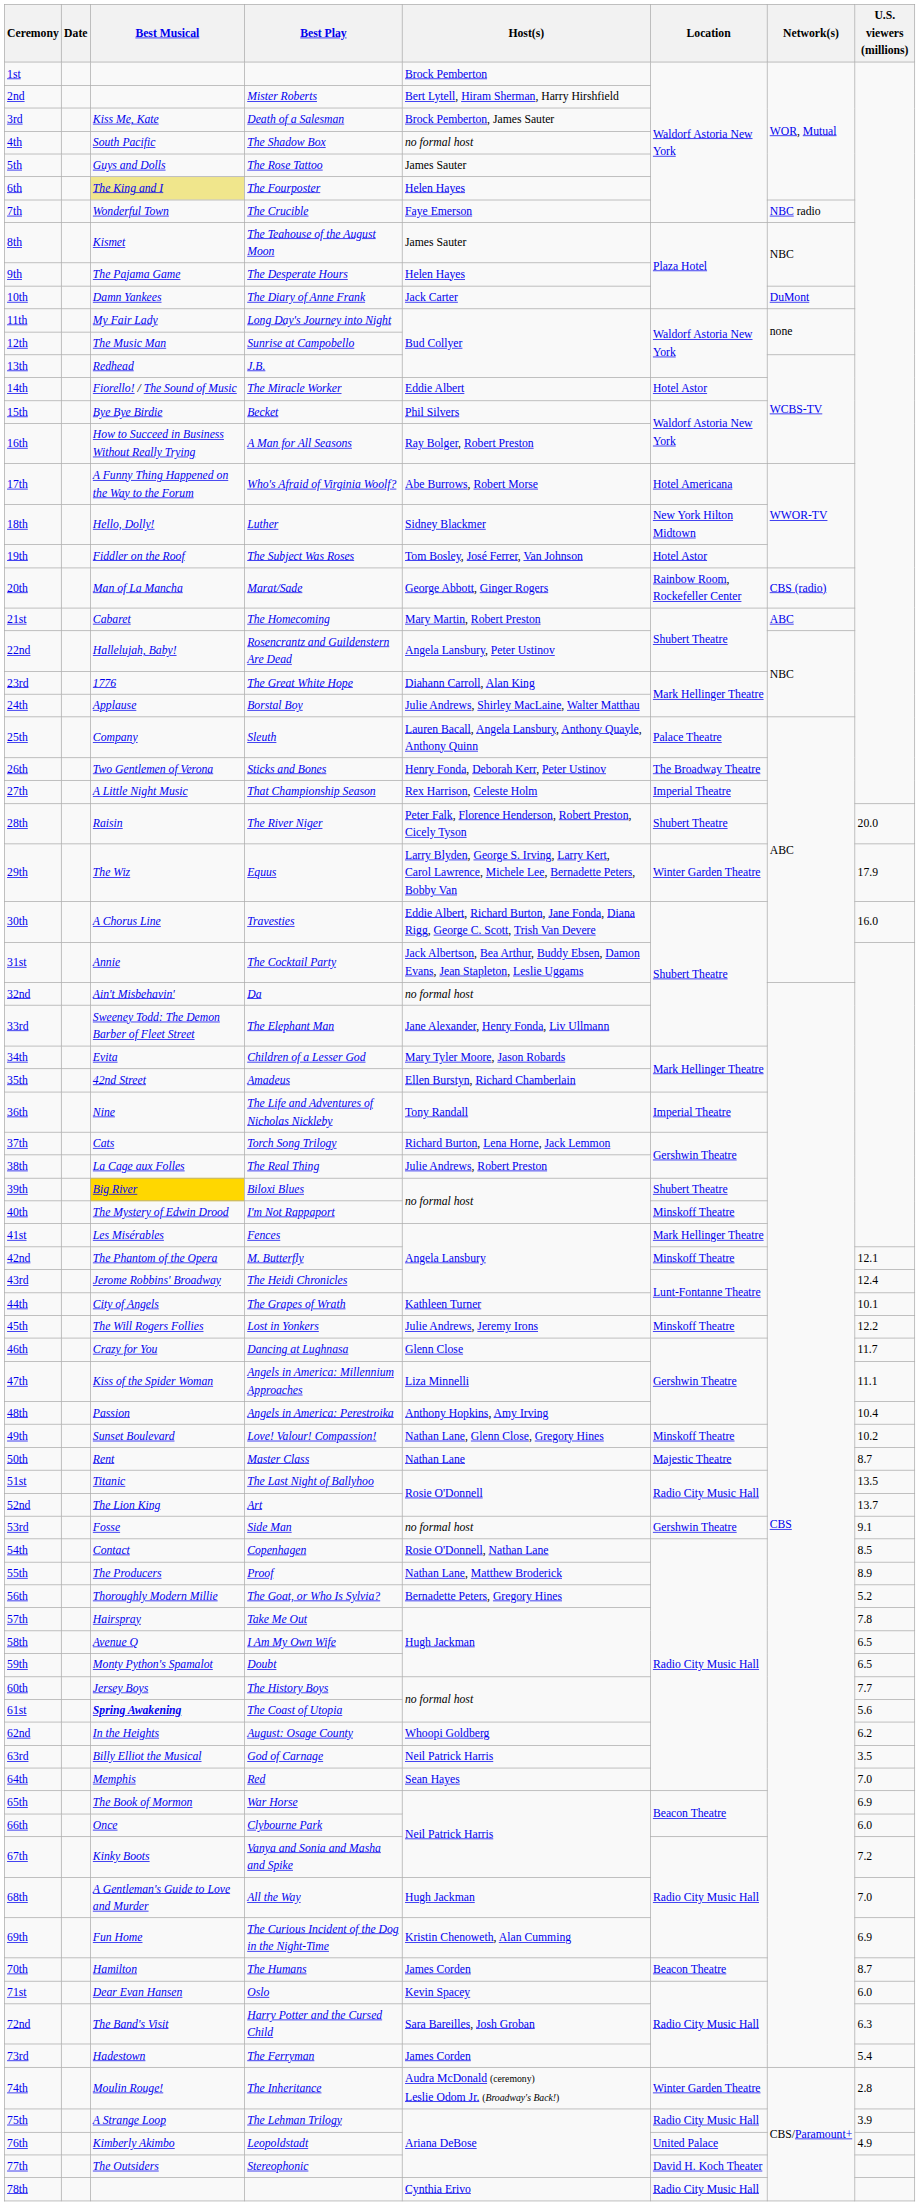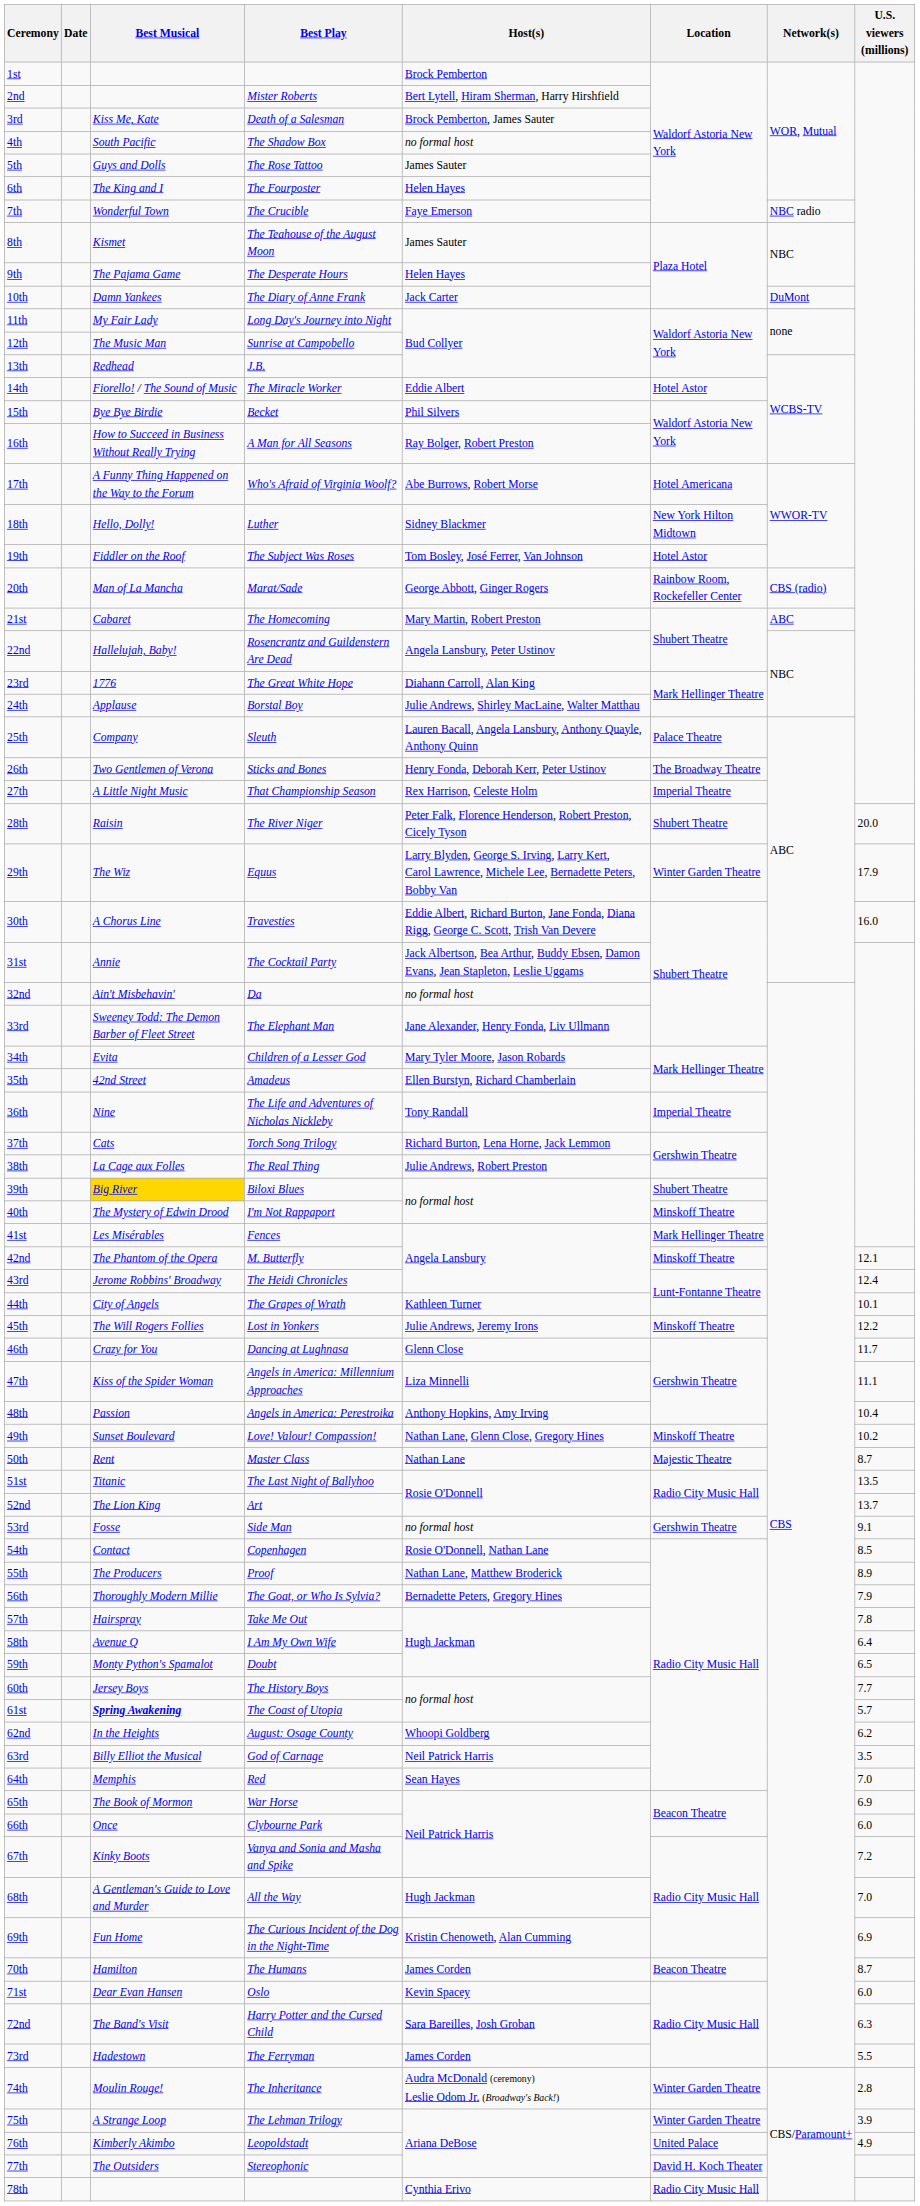6th | Best Musical: khaki background -> no background
56th | U.S. viewers (millions): 5.2 -> 7.9
58th | U.S. viewers (millions): 6.5 -> 6.4
61st | U.S. viewers (millions): 5.6 -> 5.7
73rd | U.S. viewers (millions): 5.4 -> 5.5
75th | Location: Radio City Music Hall -> Winter Garden Theatre
